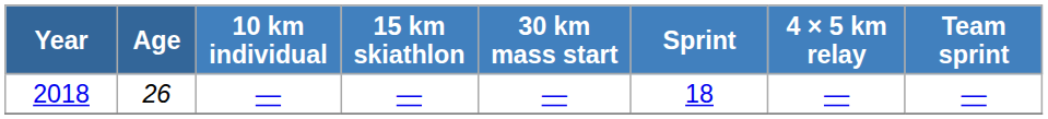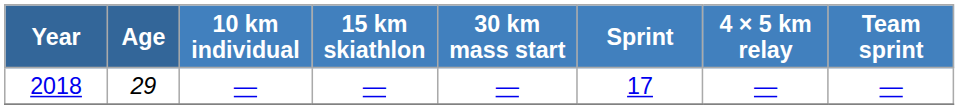2018 | Age: 26 -> 29
2018 | Sprint: 18 -> 17
